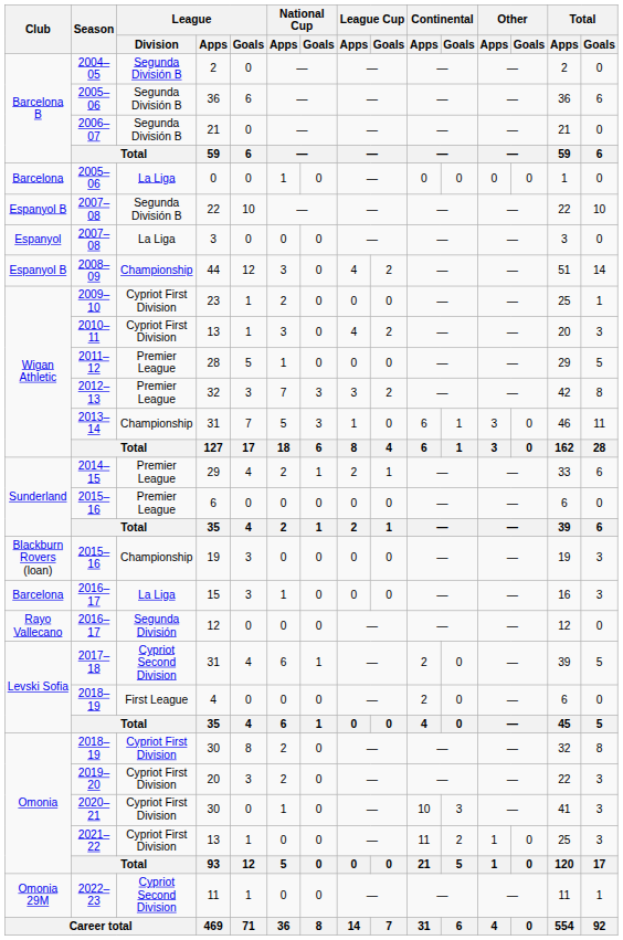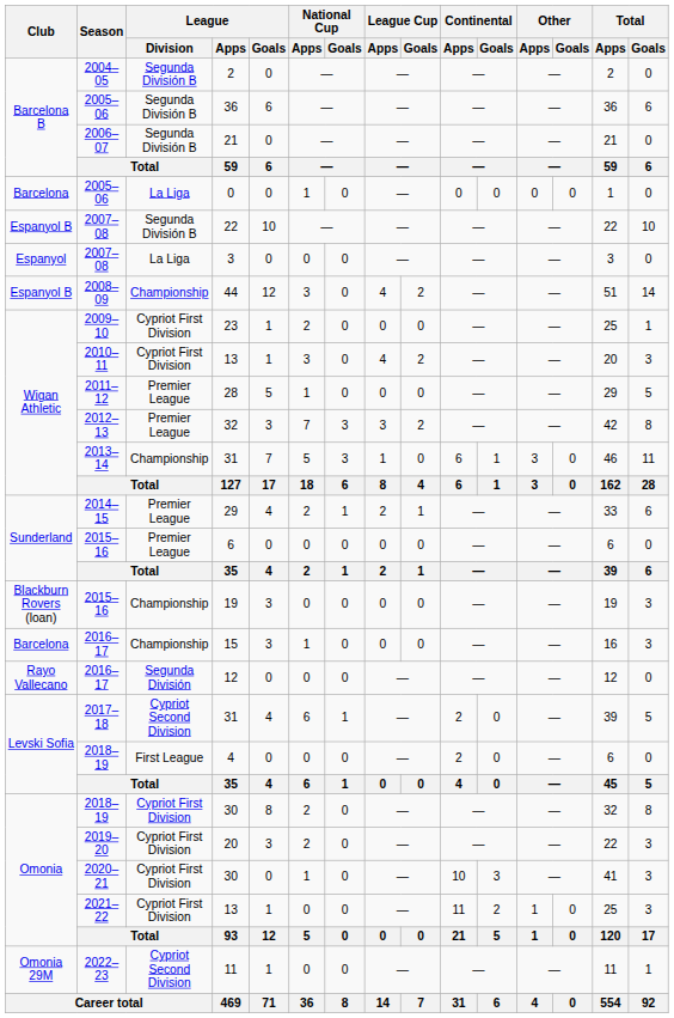15 | League / Division: La Liga -> Championship
